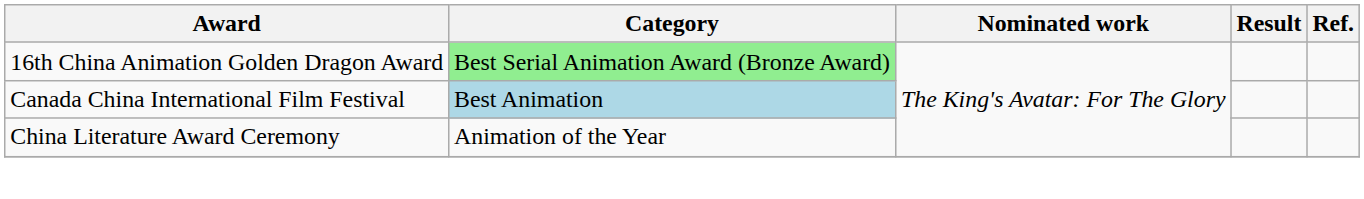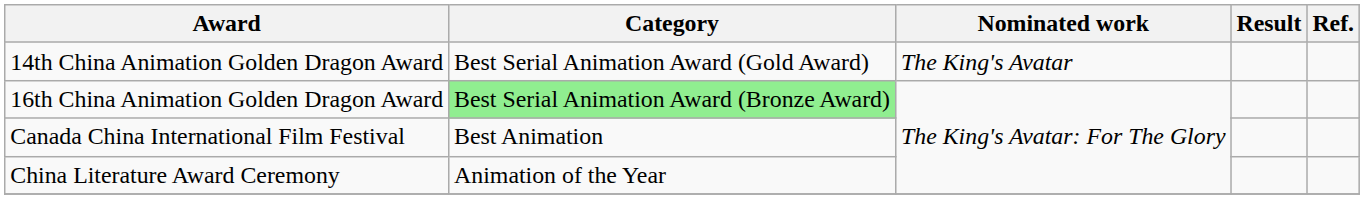+ row: 14th China Animation Golden Dragon Award | Best Serial Animation Award (Gold Award) | The King's Avatar
Canada China International Film Festival | Category: lightblue background -> no background
